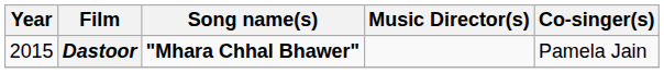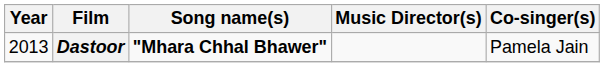Dastoor | Year: 2015 -> 2013
